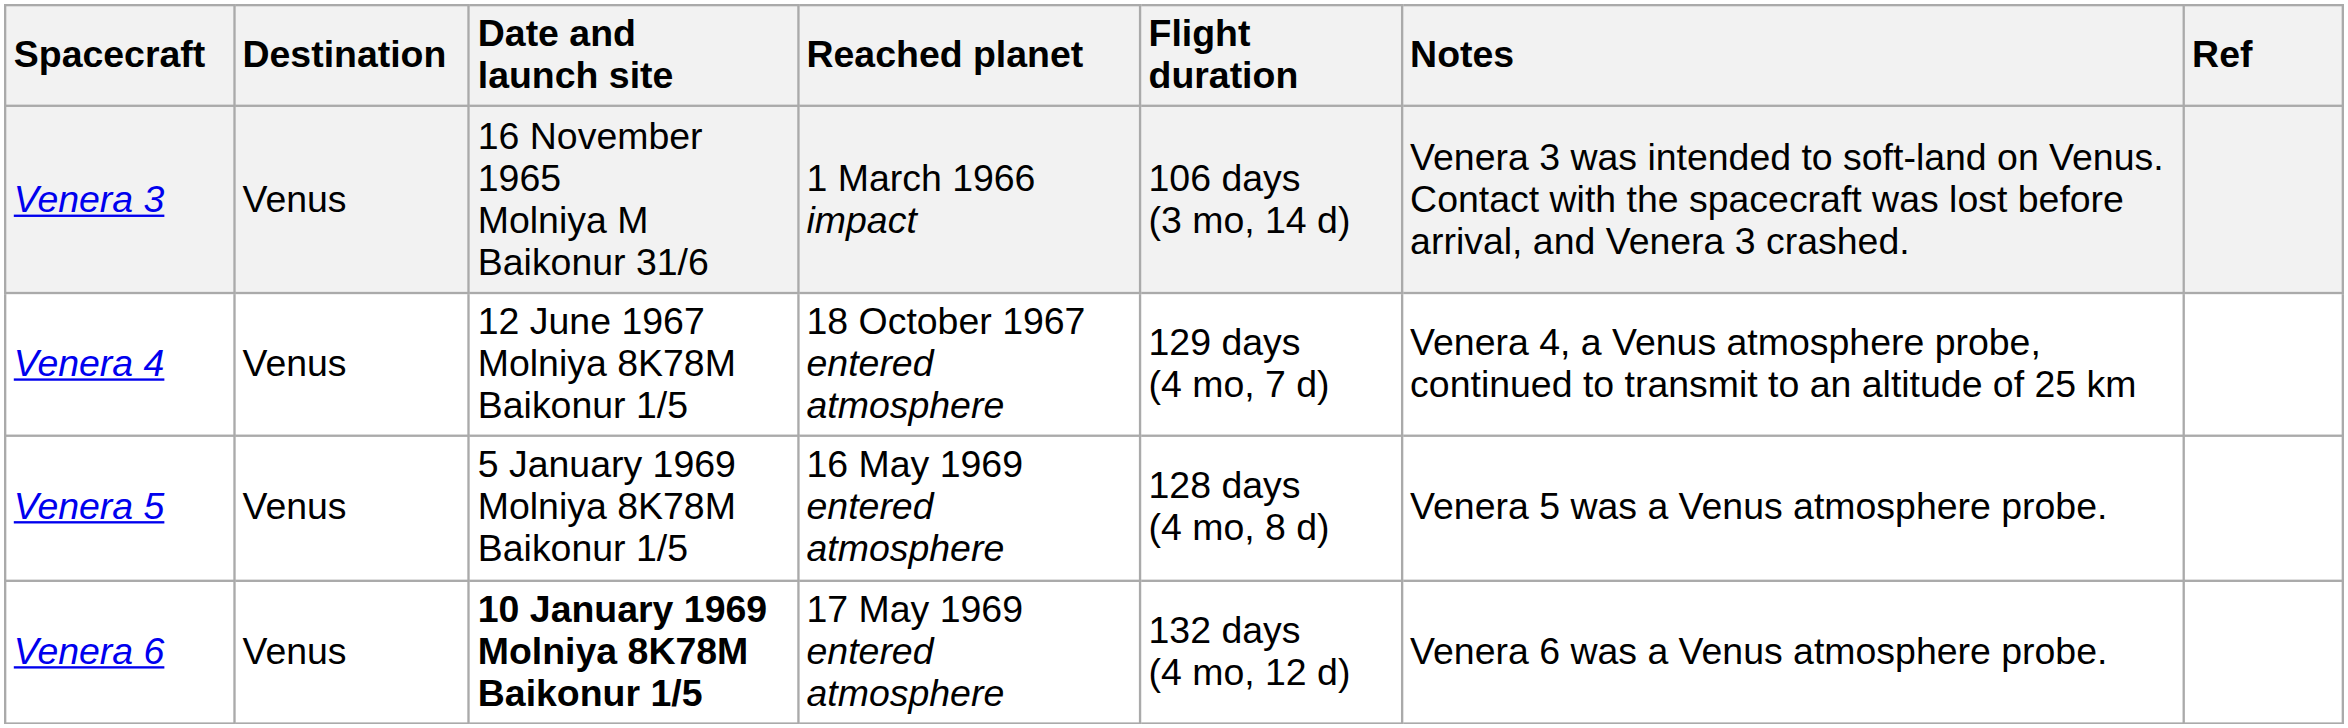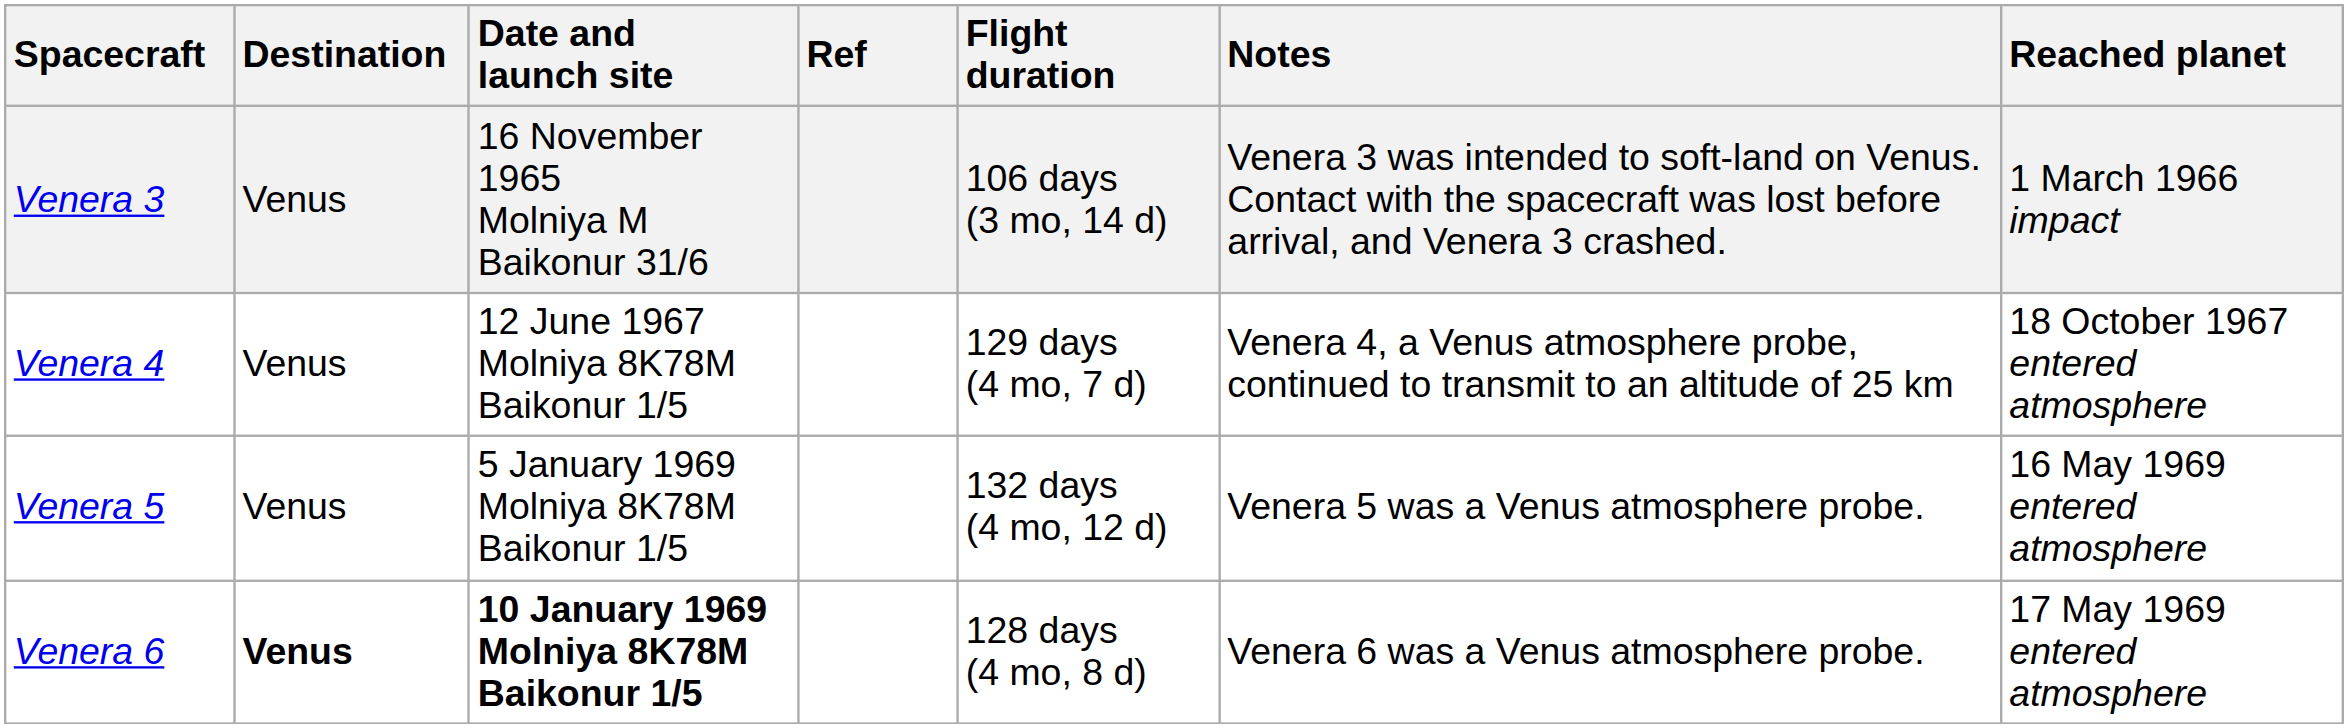columns swapped: Reached planet <-> Ref
Venera 5 | Flight duration: 128 days (4 mo, 8 d) -> 132 days (4 mo, 12 d)
Venera 6 | Destination: normal -> bold
Venera 6 | Flight duration: 132 days (4 mo, 12 d) -> 128 days (4 mo, 8 d)
